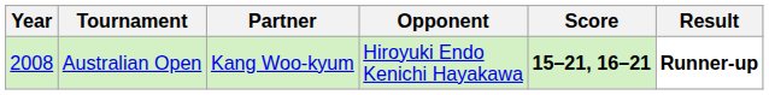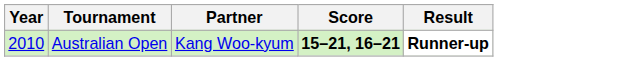- column: Opponent | Hiroyuki Endo Kenichi Hayakawa
Australian Open | Year: 2008 -> 2010
